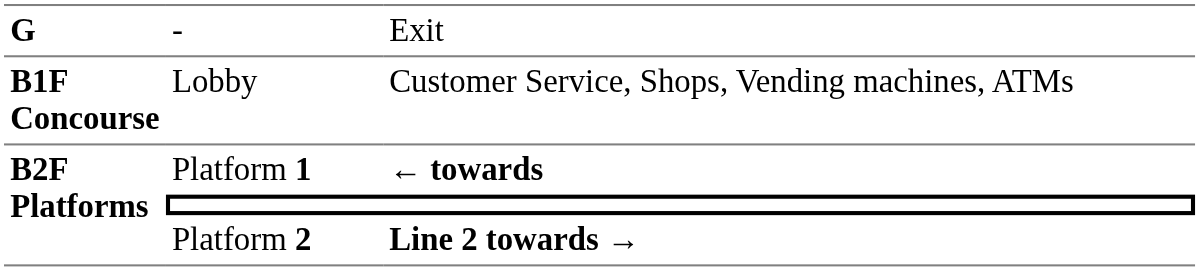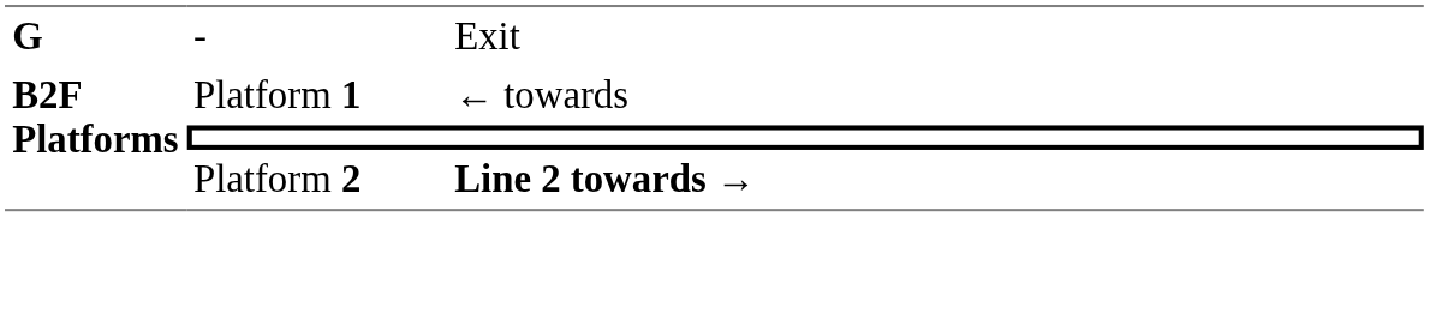- row: B1F Concourse | Lobby | Customer Service, Shops, Vending machines, ATMs
Platform 1 | column 3: bold -> normal
